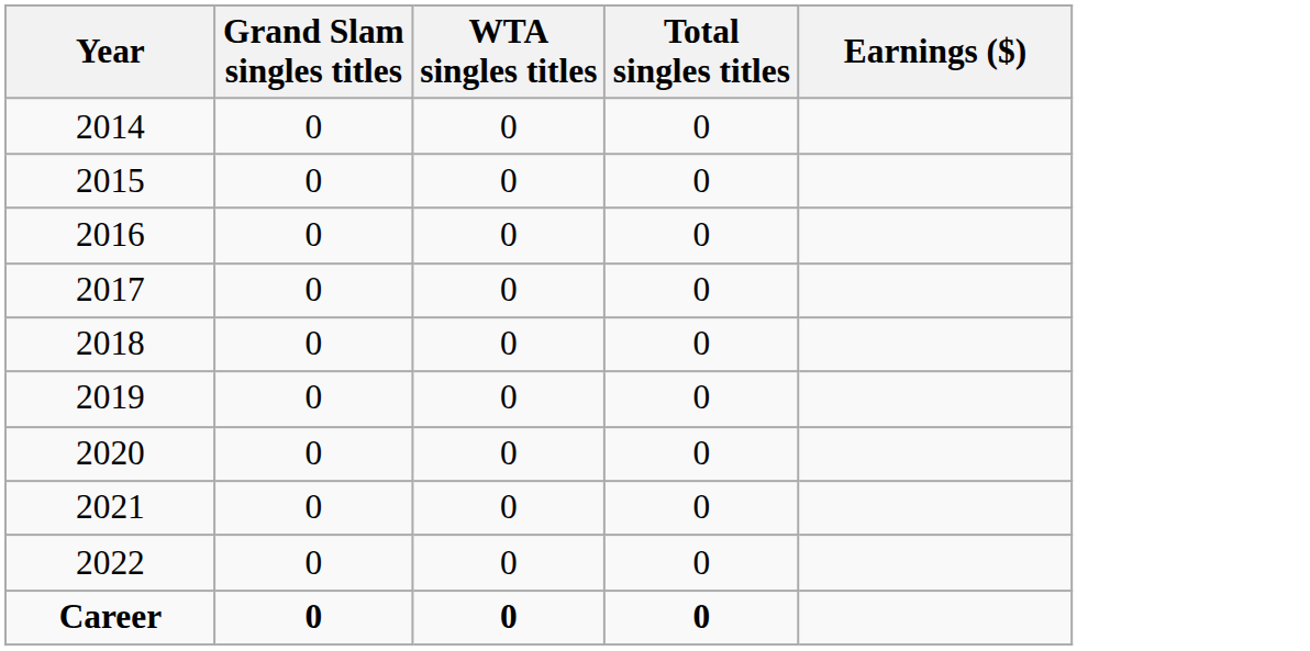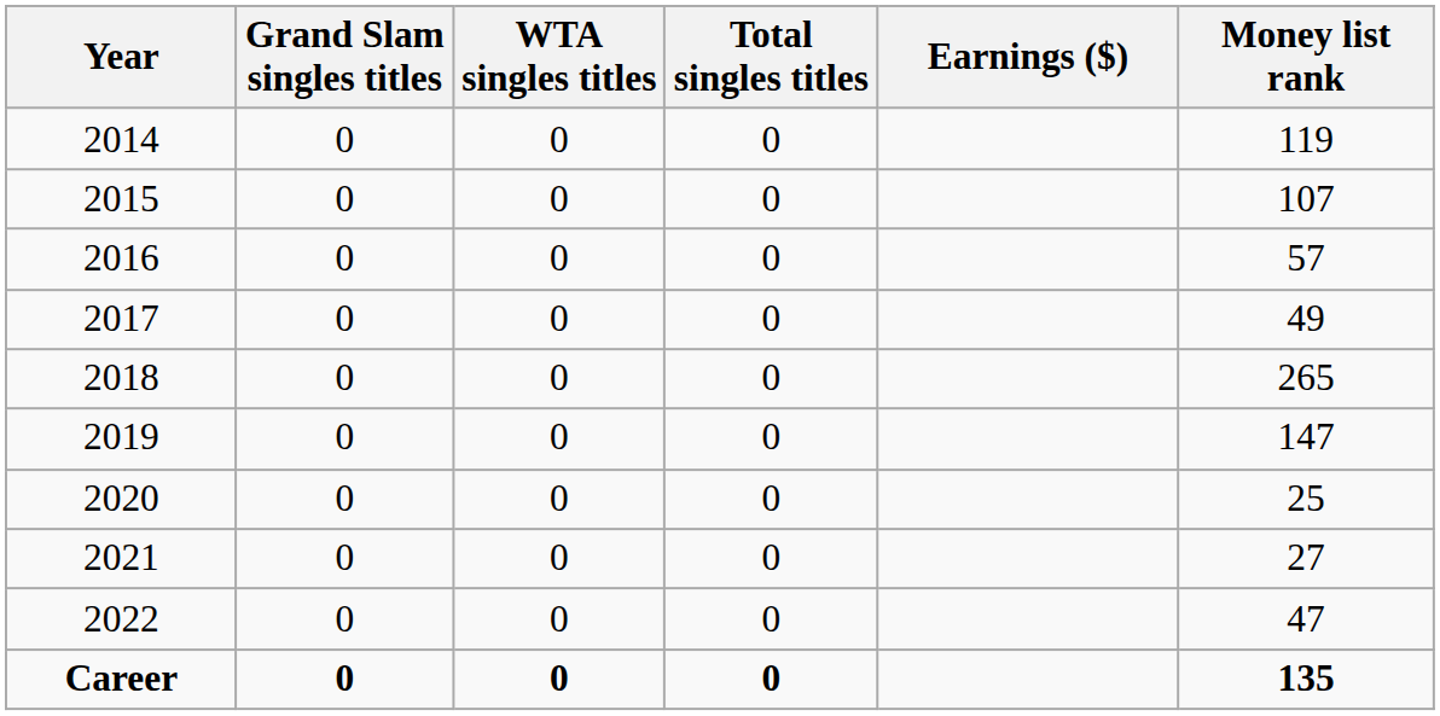+ column: Money list rank | 119 | 107 | 57 | 49 | 265 | 147 | 25 | 27 | 47 | 135
